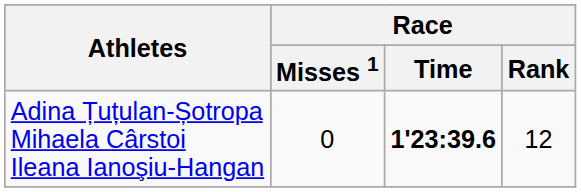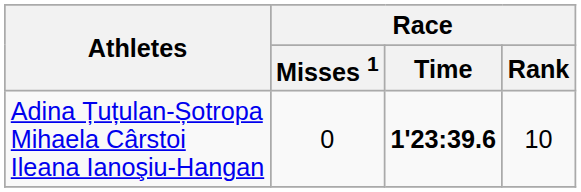Adina Țuțulan-Șotropa Mihaela Cârstoi Ileana Ianoşiu-Hangan | Race / Rank: 12 -> 10
